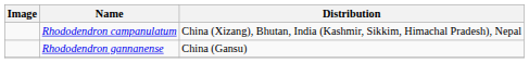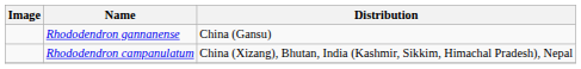rows swapped: Rhododendron campanulatum <-> Rhododendron gannanense
